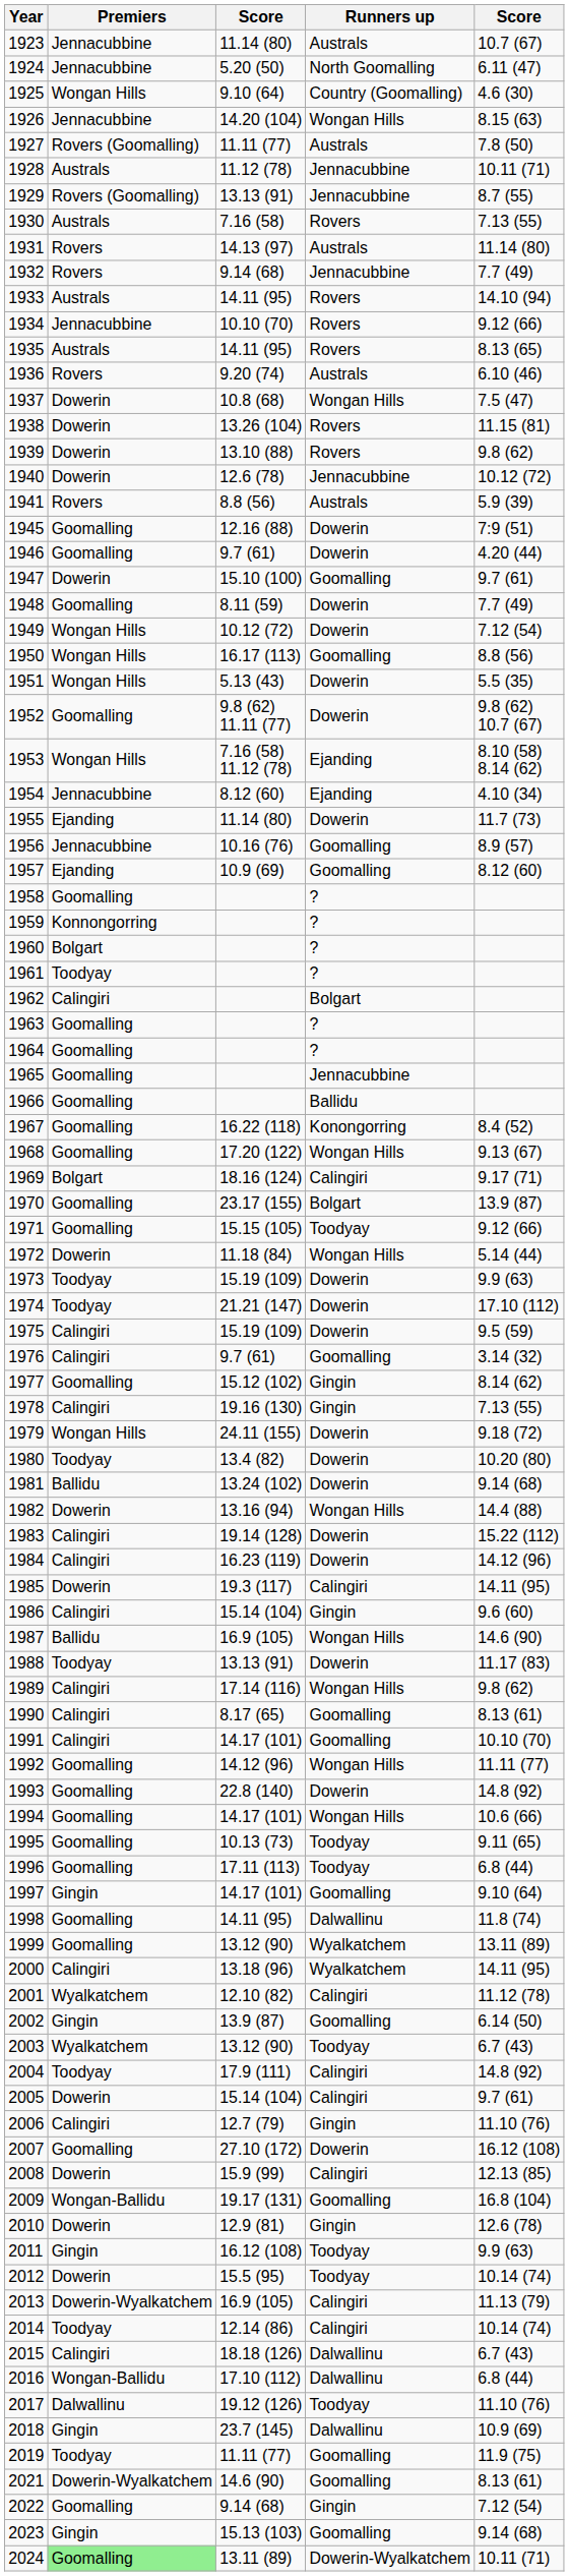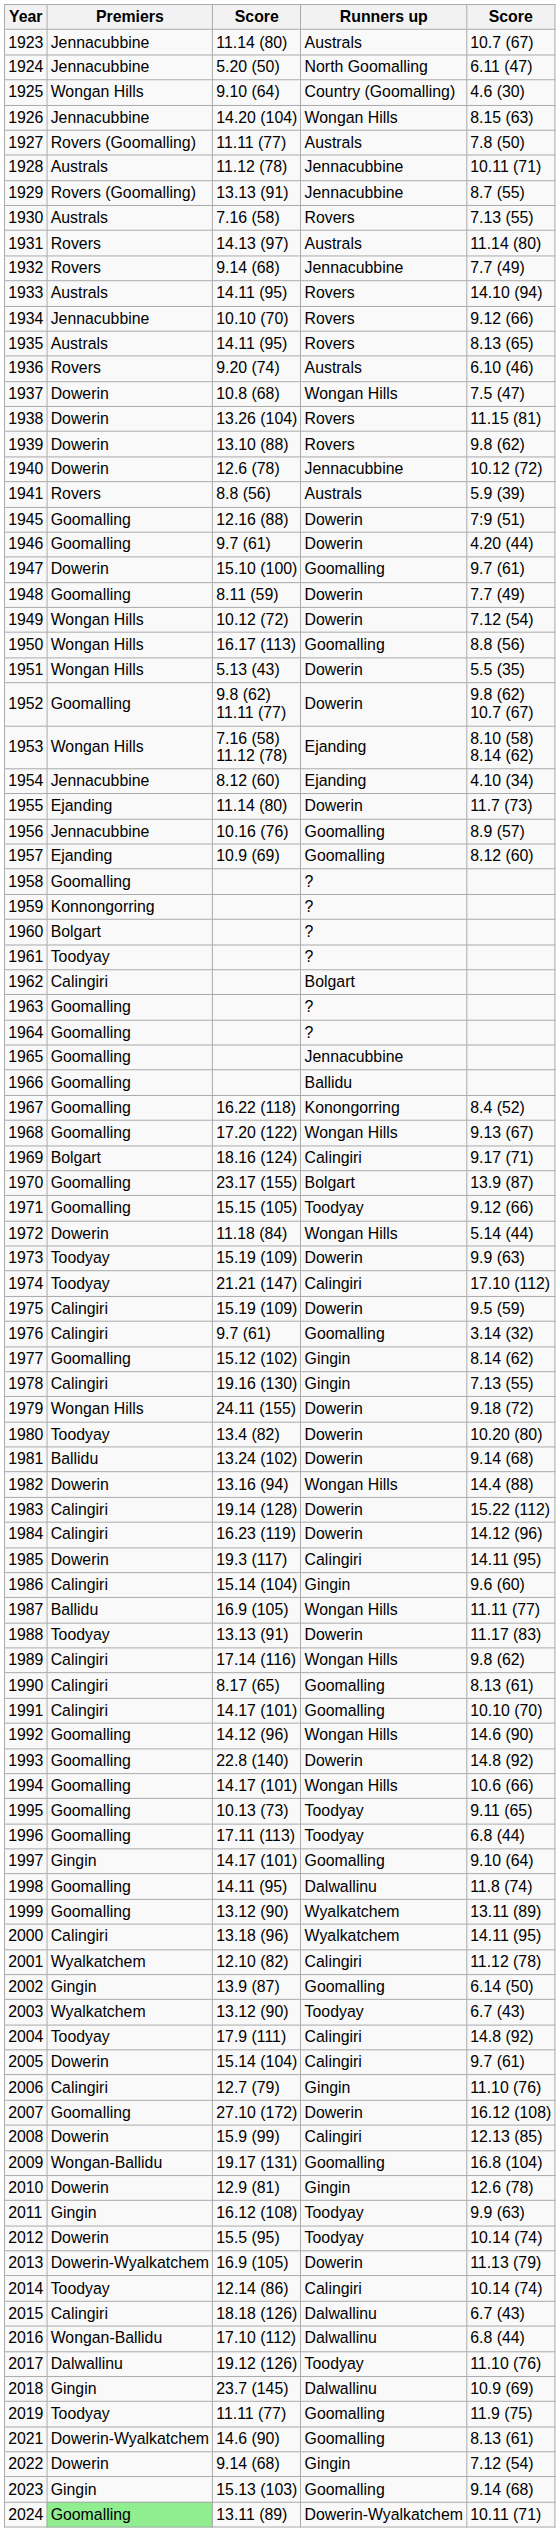1974 | Runners up: Dowerin -> Calingiri
1987 | column 5: 14.6 (90) -> 11.11 (77)
1992 | column 5: 11.11 (77) -> 14.6 (90)
2013 | Runners up: Calingiri -> Dowerin
2022 | Premiers: Goomalling -> Dowerin
